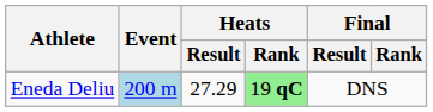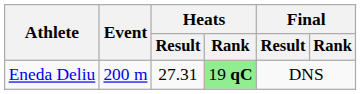Eneda Deliu | Event: lightblue background -> no background
Eneda Deliu | Heats / Result: 27.29 -> 27.31
